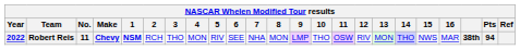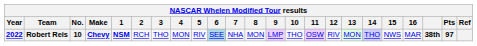Robert Reis | No.: 11 -> 10
Robert Reis | 6: no background -> lightblue background
Robert Reis | Pts: 94 -> 97
